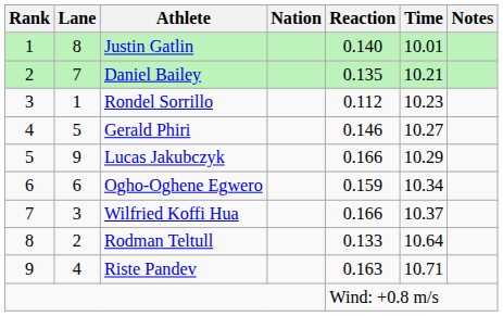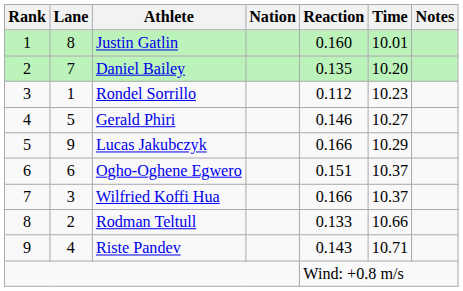Justin Gatlin | Reaction: 0.140 -> 0.160
Daniel Bailey | Time: 10.21 -> 10.20
Ogho-Oghene Egwero | Reaction: 0.159 -> 0.151
Ogho-Oghene Egwero | Time: 10.34 -> 10.37
Rodman Teltull | Time: 10.64 -> 10.66
Riste Pandev | Reaction: 0.163 -> 0.143
